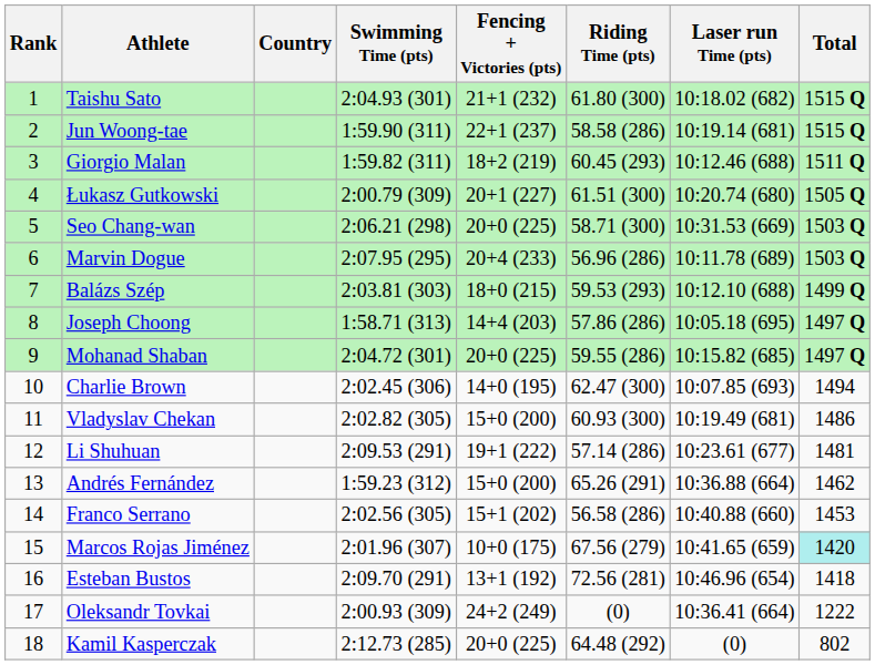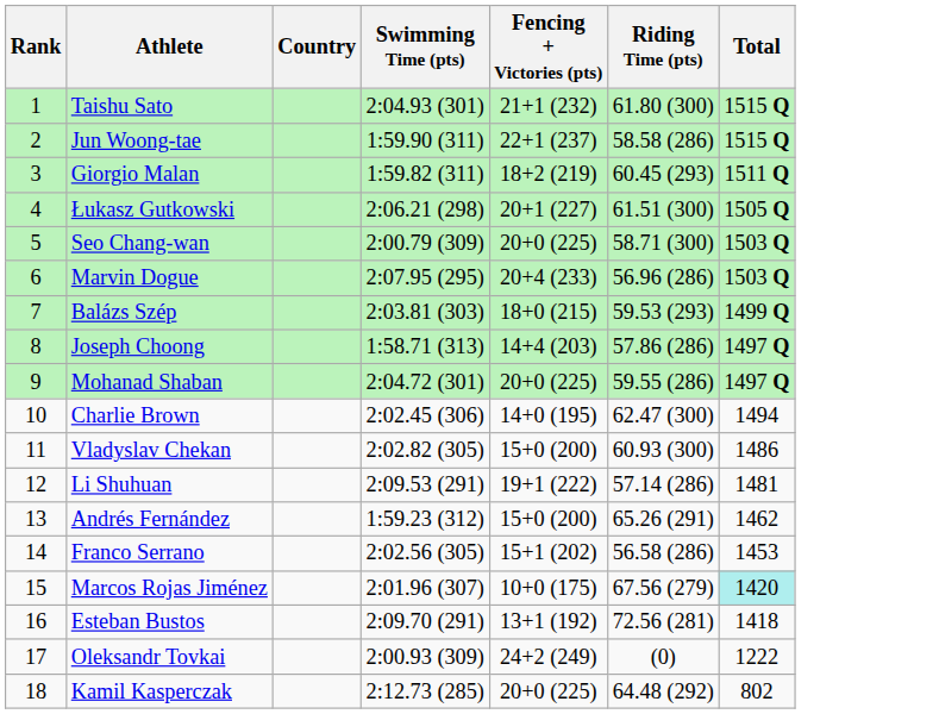- column: Laser run Time (pts) | 10:18.02 (682) | 10:19.14 (681) | 10:12.46 (688) | 10:20.74 (680) | 10:31.53 (669) | 10:11.78 (689) | 10:12.10 (688) | 10:05.18 (695) | 10:15.82 (685) | 10:07.85 (693) | 10:19.49 (681) | 10:23.61 (677) | 10:36.88 (664) | 10:40.88 (660) | 10:41.65 (659) | 10:46.96 (654) | 10:36.41 (664) | (0)
Łukasz Gutkowski | Swimming Time (pts): 2:00.79 (309) -> 2:06.21 (298)
Seo Chang-wan | Swimming Time (pts): 2:06.21 (298) -> 2:00.79 (309)
